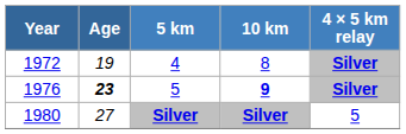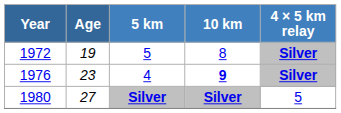1972 | 5 km: 4 -> 5
1976 | Age: bold -> normal
1976 | 5 km: 5 -> 4
